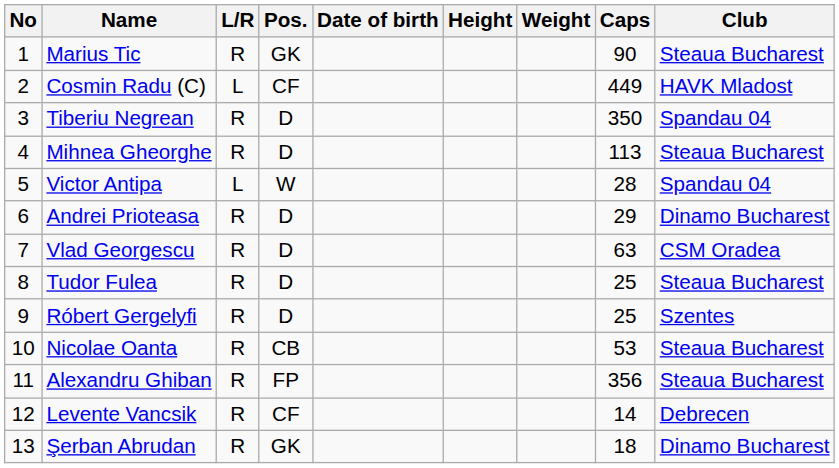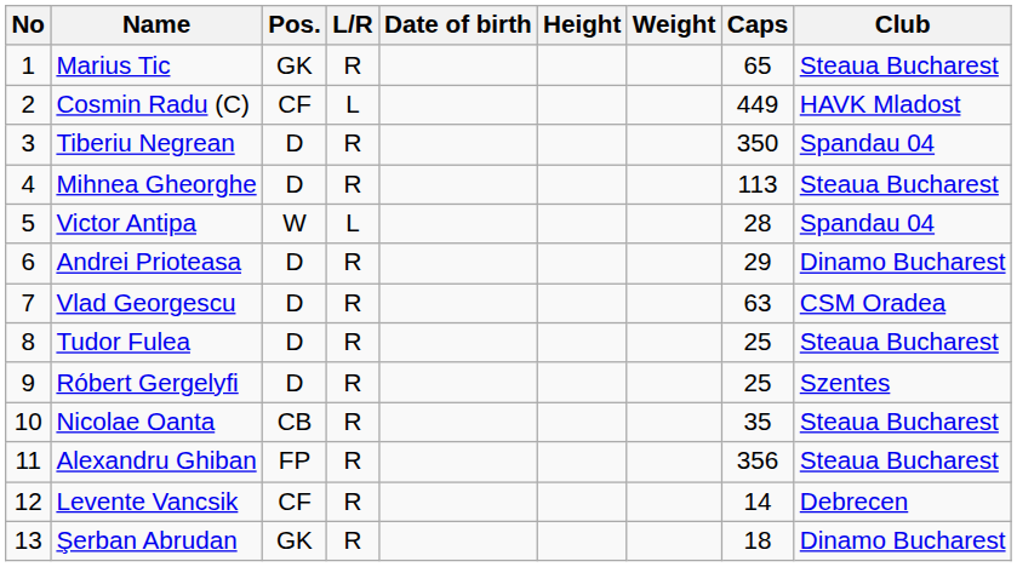columns swapped: Pos. <-> L/R
Marius Tic | Caps: 90 -> 65
Nicolae Oanta | Caps: 53 -> 35
